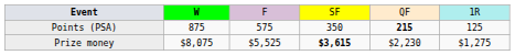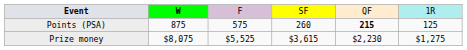Points (PSA) | column 4: 350 -> 260
Prize money | column 4: bold -> normal
